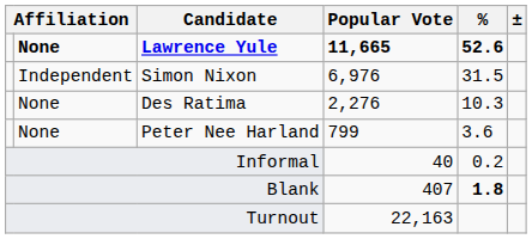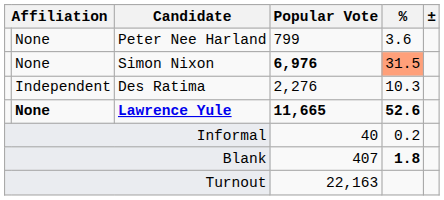rows swapped: Lawrence Yule <-> Peter Nee Harland
Simon Nixon | column 2: Independent -> None
Simon Nixon | Popular Vote: normal -> bold
Simon Nixon | %: no background -> lightsalmon background
Des Ratima | column 2: None -> Independent
